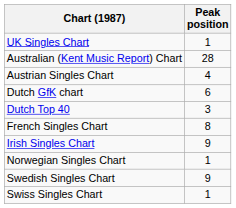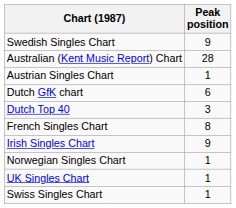rows swapped: UK Singles Chart <-> Swedish Singles Chart
Austrian Singles Chart | Peak position: 4 -> 1
